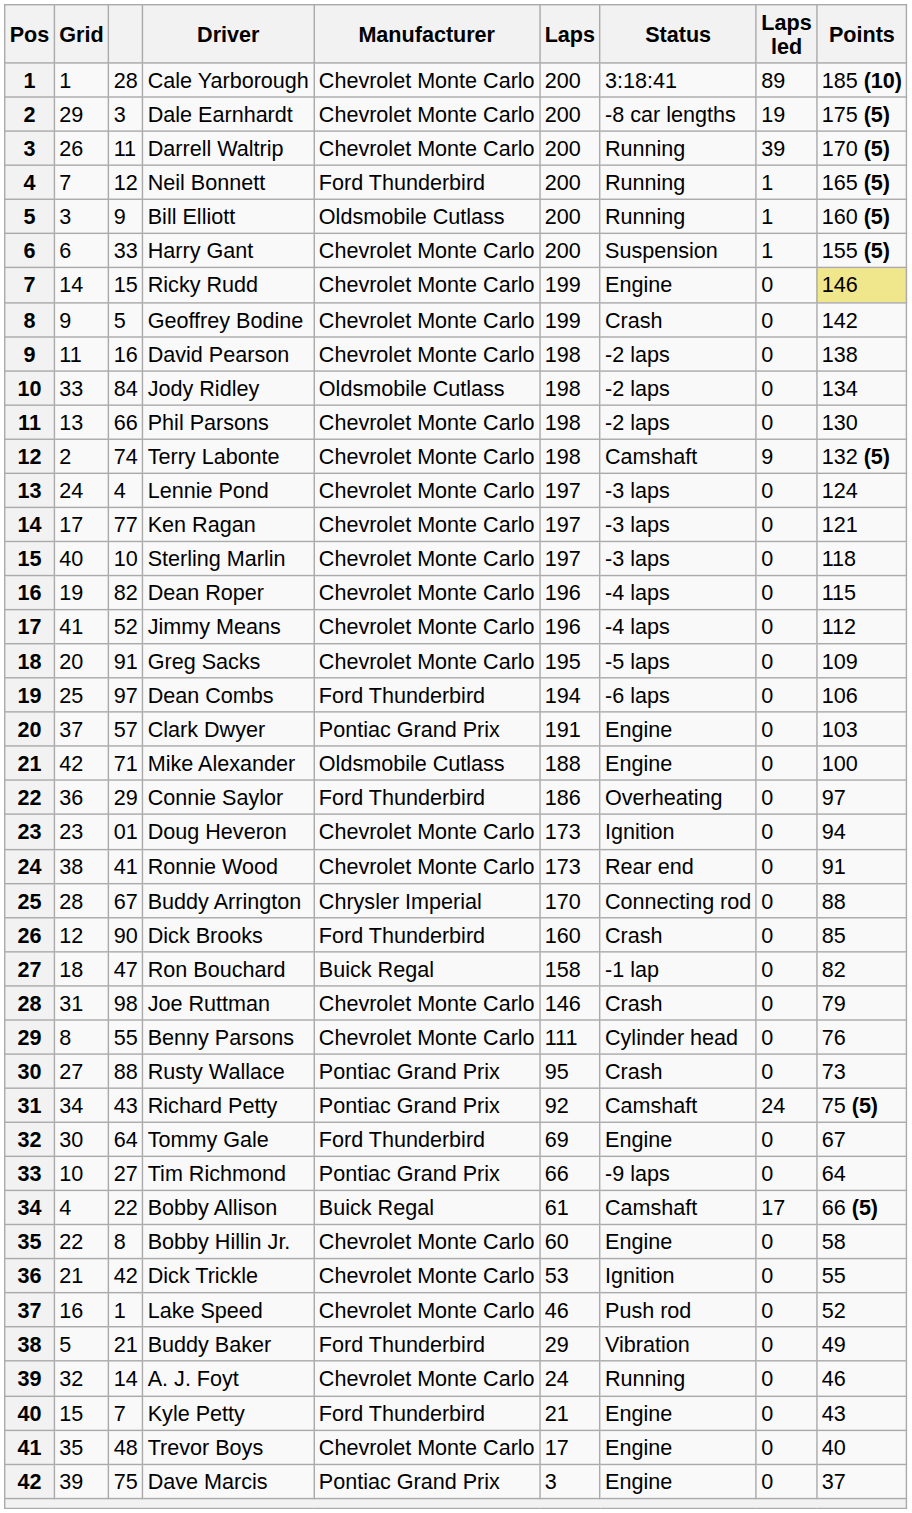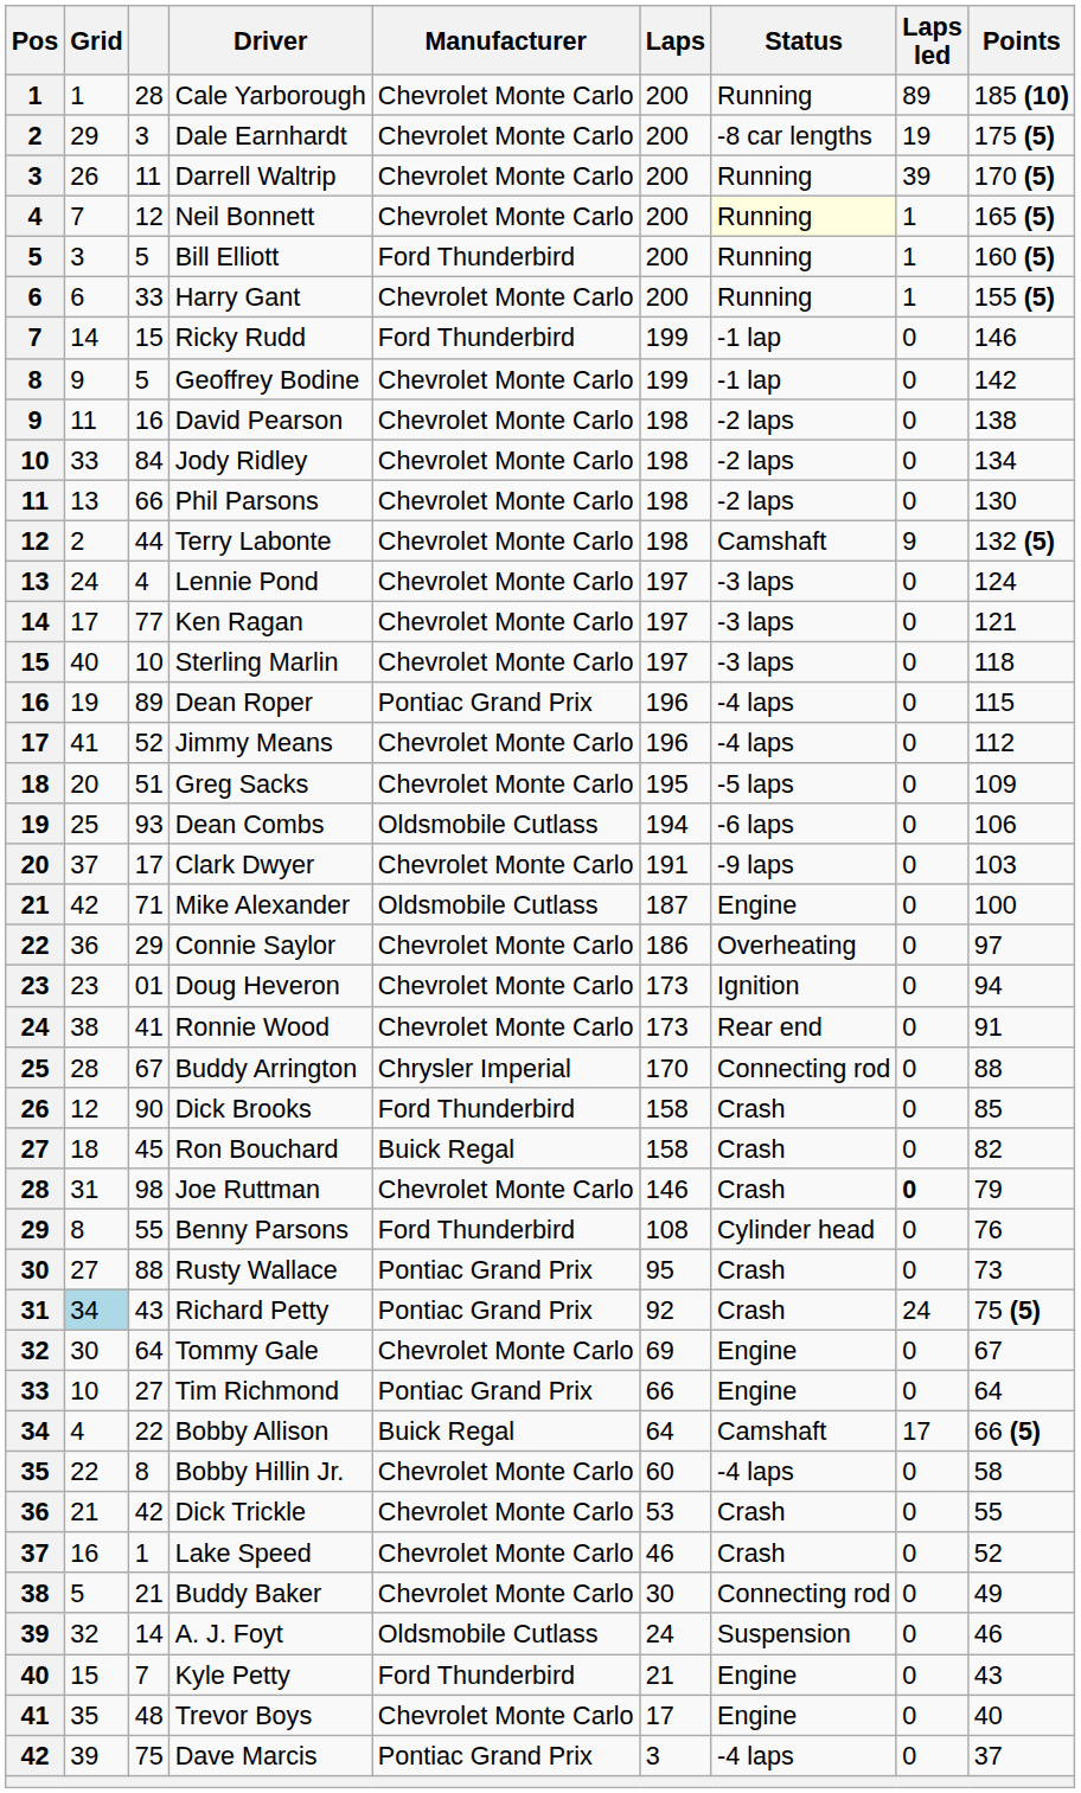Cale Yarborough | Status: 3:18:41 -> Running
Neil Bonnett | Manufacturer: Ford Thunderbird -> Chevrolet Monte Carlo
Neil Bonnett | Status: no background -> lightyellow background
Bill Elliott | column 3: 9 -> 5
Bill Elliott | Manufacturer: Oldsmobile Cutlass -> Ford Thunderbird
Harry Gant | Status: Suspension -> Running
Ricky Rudd | Manufacturer: Chevrolet Monte Carlo -> Ford Thunderbird
Ricky Rudd | Status: Engine -> -1 lap
Ricky Rudd | Points: khaki background -> no background
Geoffrey Bodine | Status: Crash -> -1 lap
Jody Ridley | Manufacturer: Oldsmobile Cutlass -> Chevrolet Monte Carlo
Terry Labonte | column 3: 74 -> 44
Dean Roper | column 3: 82 -> 89
Dean Roper | Manufacturer: Chevrolet Monte Carlo -> Pontiac Grand Prix
Greg Sacks | column 3: 91 -> 51
Dean Combs | column 3: 97 -> 93
Dean Combs | Manufacturer: Ford Thunderbird -> Oldsmobile Cutlass
Clark Dwyer | column 3: 57 -> 17
Clark Dwyer | Manufacturer: Pontiac Grand Prix -> Chevrolet Monte Carlo
Clark Dwyer | Status: Engine -> -9 laps
Mike Alexander | Laps: 188 -> 187
Connie Saylor | Manufacturer: Ford Thunderbird -> Chevrolet Monte Carlo
Dick Brooks | Laps: 160 -> 158
Ron Bouchard | column 3: 47 -> 45
Ron Bouchard | Status: -1 lap -> Crash
Joe Ruttman | Laps led: normal -> bold
Benny Parsons | Manufacturer: Chevrolet Monte Carlo -> Ford Thunderbird
Benny Parsons | Laps: 111 -> 108
Richard Petty | Grid: no background -> lightblue background
Richard Petty | Status: Camshaft -> Crash
Tommy Gale | Manufacturer: Ford Thunderbird -> Chevrolet Monte Carlo
Tim Richmond | Status: -9 laps -> Engine
Bobby Allison | Laps: 61 -> 64
Bobby Hillin Jr. | Status: Engine -> -4 laps
Dick Trickle | Status: Ignition -> Crash
Lake Speed | Status: Push rod -> Crash
Buddy Baker | Manufacturer: Ford Thunderbird -> Chevrolet Monte Carlo
Buddy Baker | Laps: 29 -> 30
Buddy Baker | Status: Vibration -> Connecting rod
A. J. Foyt | Manufacturer: Chevrolet Monte Carlo -> Oldsmobile Cutlass
A. J. Foyt | Status: Running -> Suspension
Dave Marcis | Status: Engine -> -4 laps
